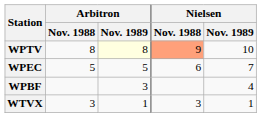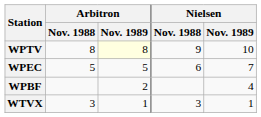WPTV | Nielsen / Nov. 1988: lightsalmon background -> no background
WPBF | Arbitron / Nov. 1989: 3 -> 2
